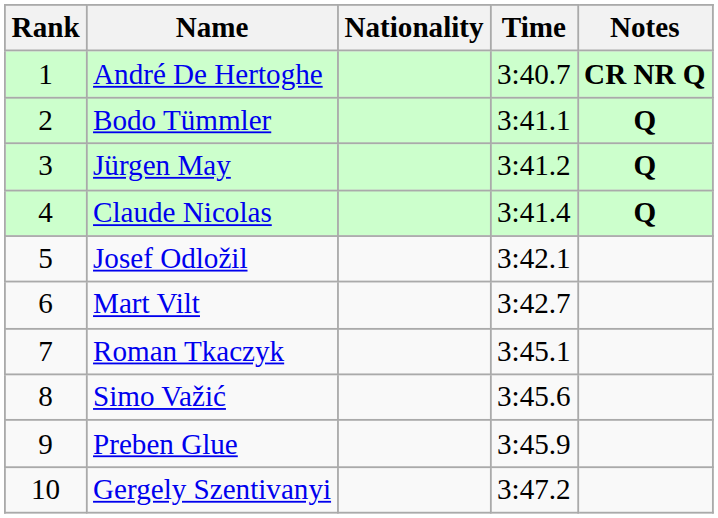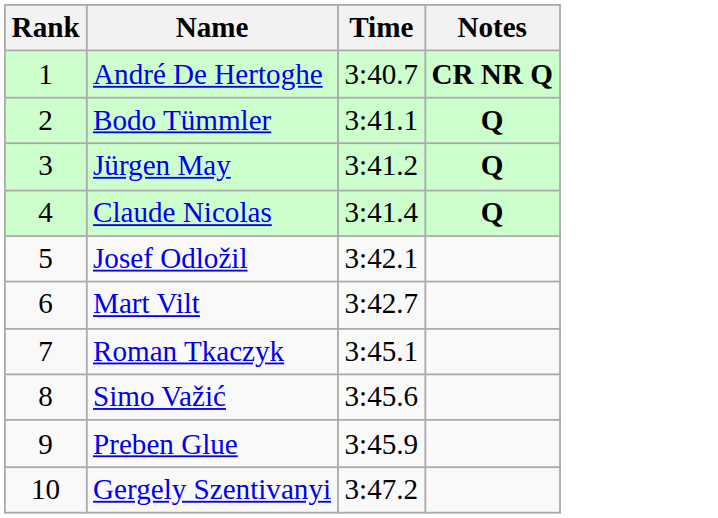- column: Nationality
